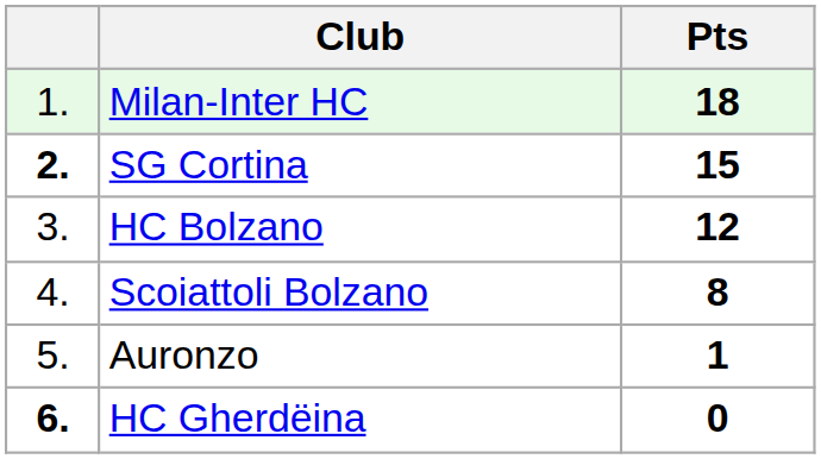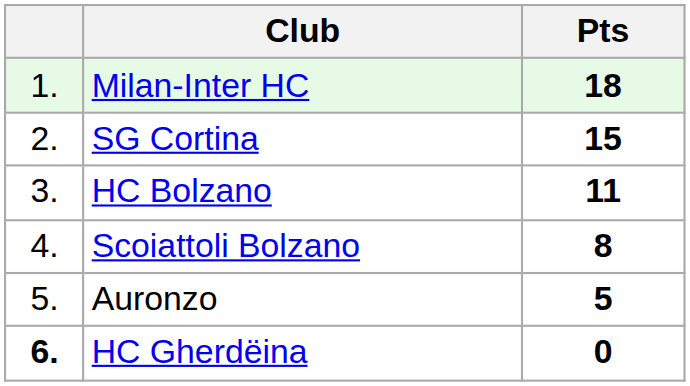SG Cortina | column 1: bold -> normal
HC Bolzano | Pts: 12 -> 11
Auronzo | Pts: 1 -> 5
